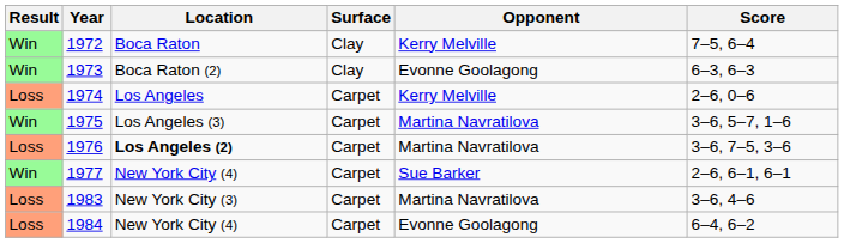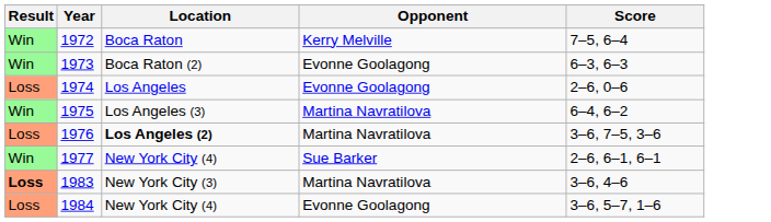- column: Surface | Clay | Clay | Carpet | Carpet | Carpet | Carpet | Carpet | Carpet
1974 | Opponent: Kerry Melville -> Evonne Goolagong
1975 | Score: 3–6, 5–7, 1–6 -> 6–4, 6–2
1983 | Result: normal -> bold
1984 | Score: 6–4, 6–2 -> 3–6, 5–7, 1–6
